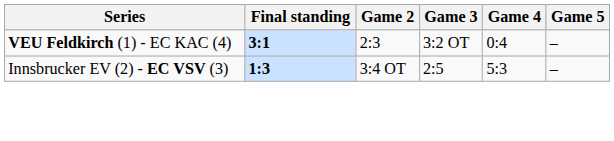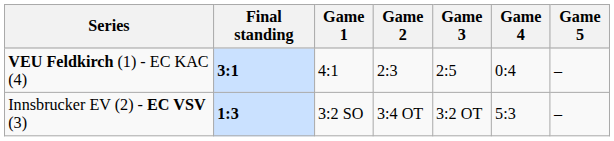+ column: Game 1 | 4:1 | 3:2 SO
VEU Feldkirch (1) - EC KAC (4) | Game 3: 3:2 OT -> 2:5
Innsbrucker EV (2) - EC VSV (3) | Game 3: 2:5 -> 3:2 OT
